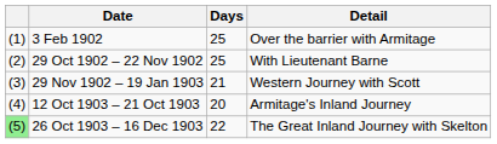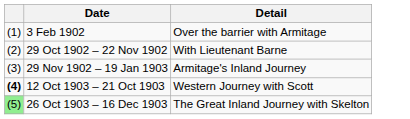- column: Days | 25 | 25 | 21 | 20 | 22
29 Nov 1902 – 19 Jan 1903 | Detail: Western Journey with Scott -> Armitage's Inland Journey
12 Oct 1903 – 21 Oct 1903 | column 1: normal -> bold
12 Oct 1903 – 21 Oct 1903 | Detail: Armitage's Inland Journey -> Western Journey with Scott
